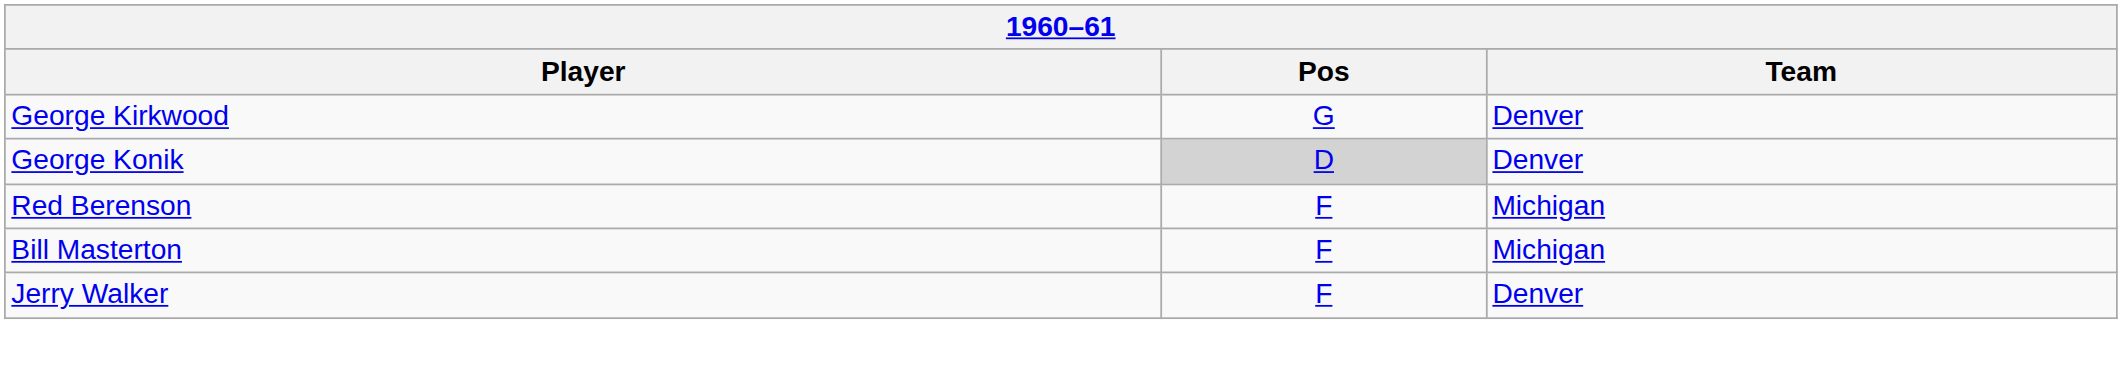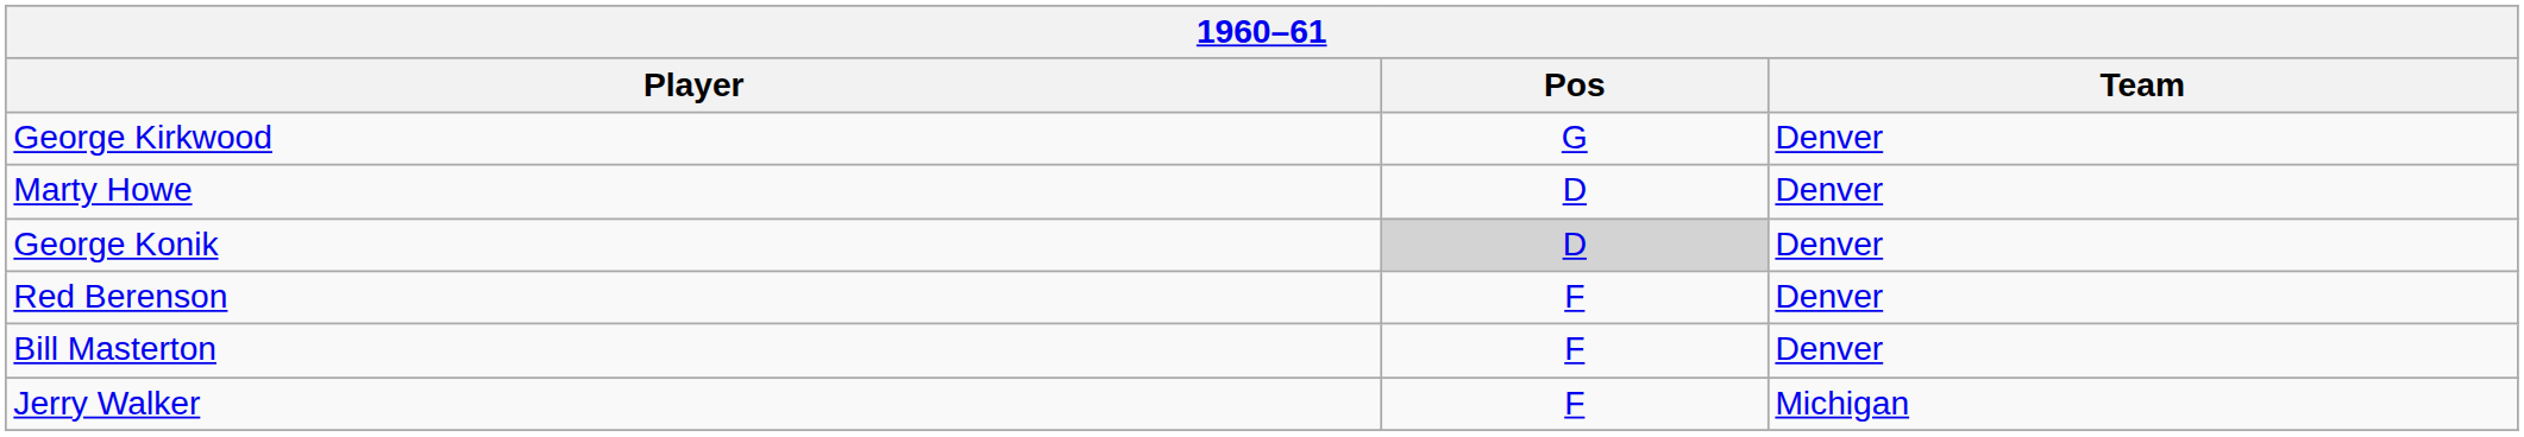+ row: Marty Howe | D | Denver
Red Berenson | Team: Michigan -> Denver
Bill Masterton | Team: Michigan -> Denver
Jerry Walker | Team: Denver -> Michigan
